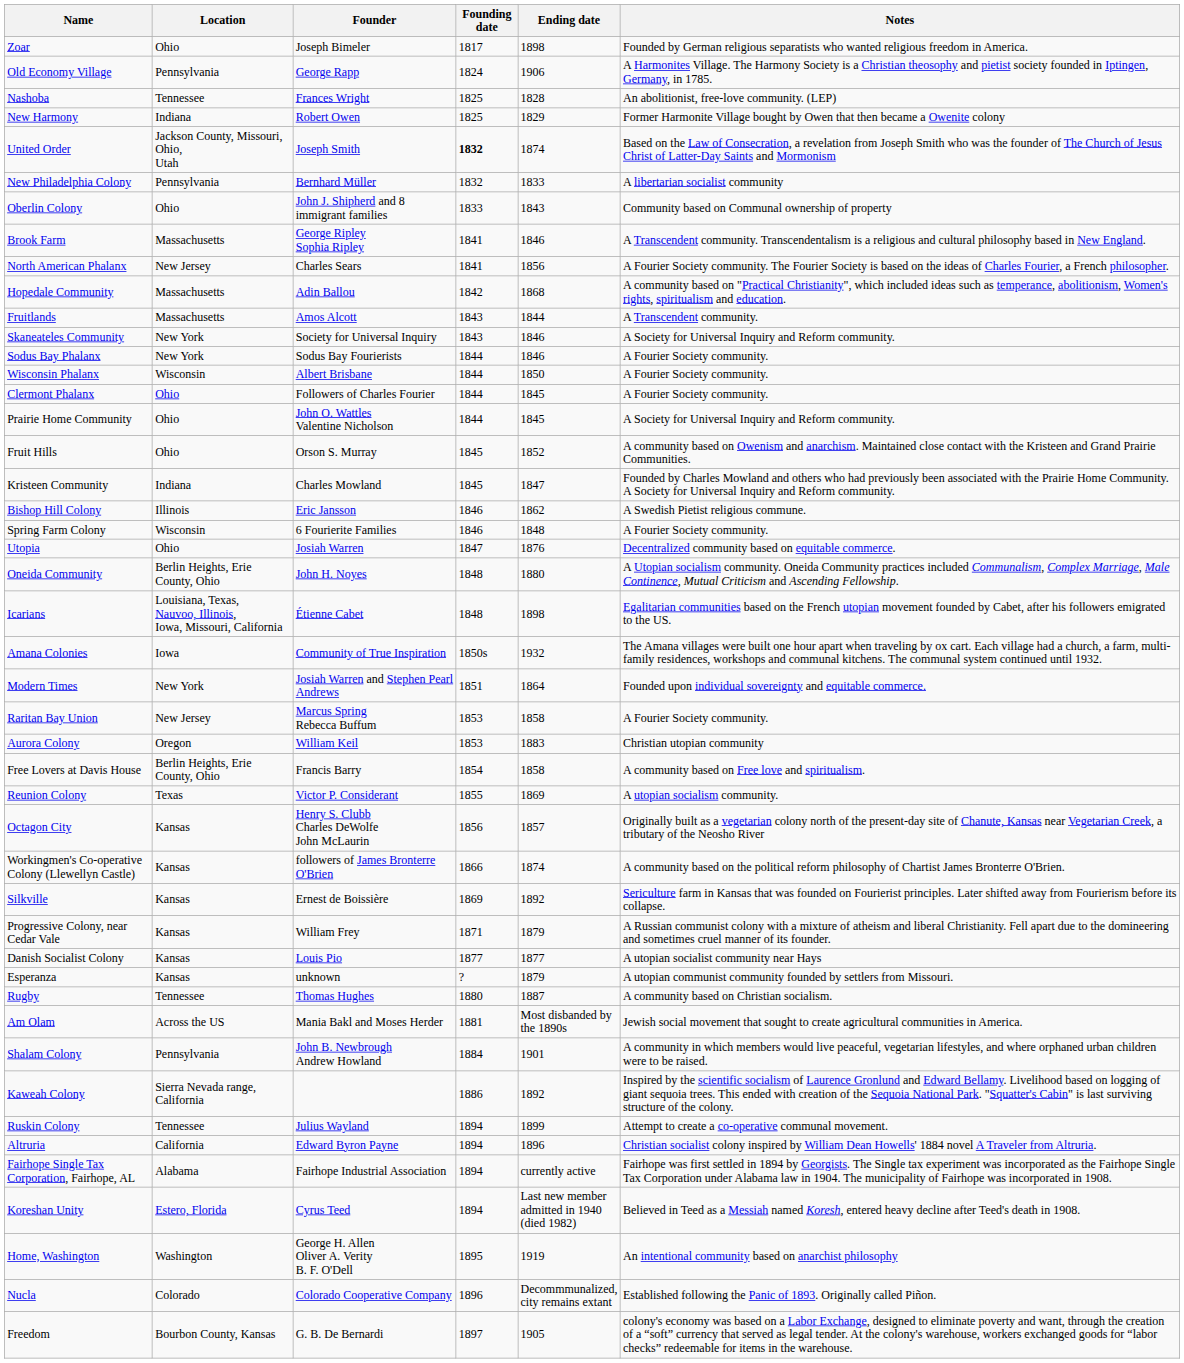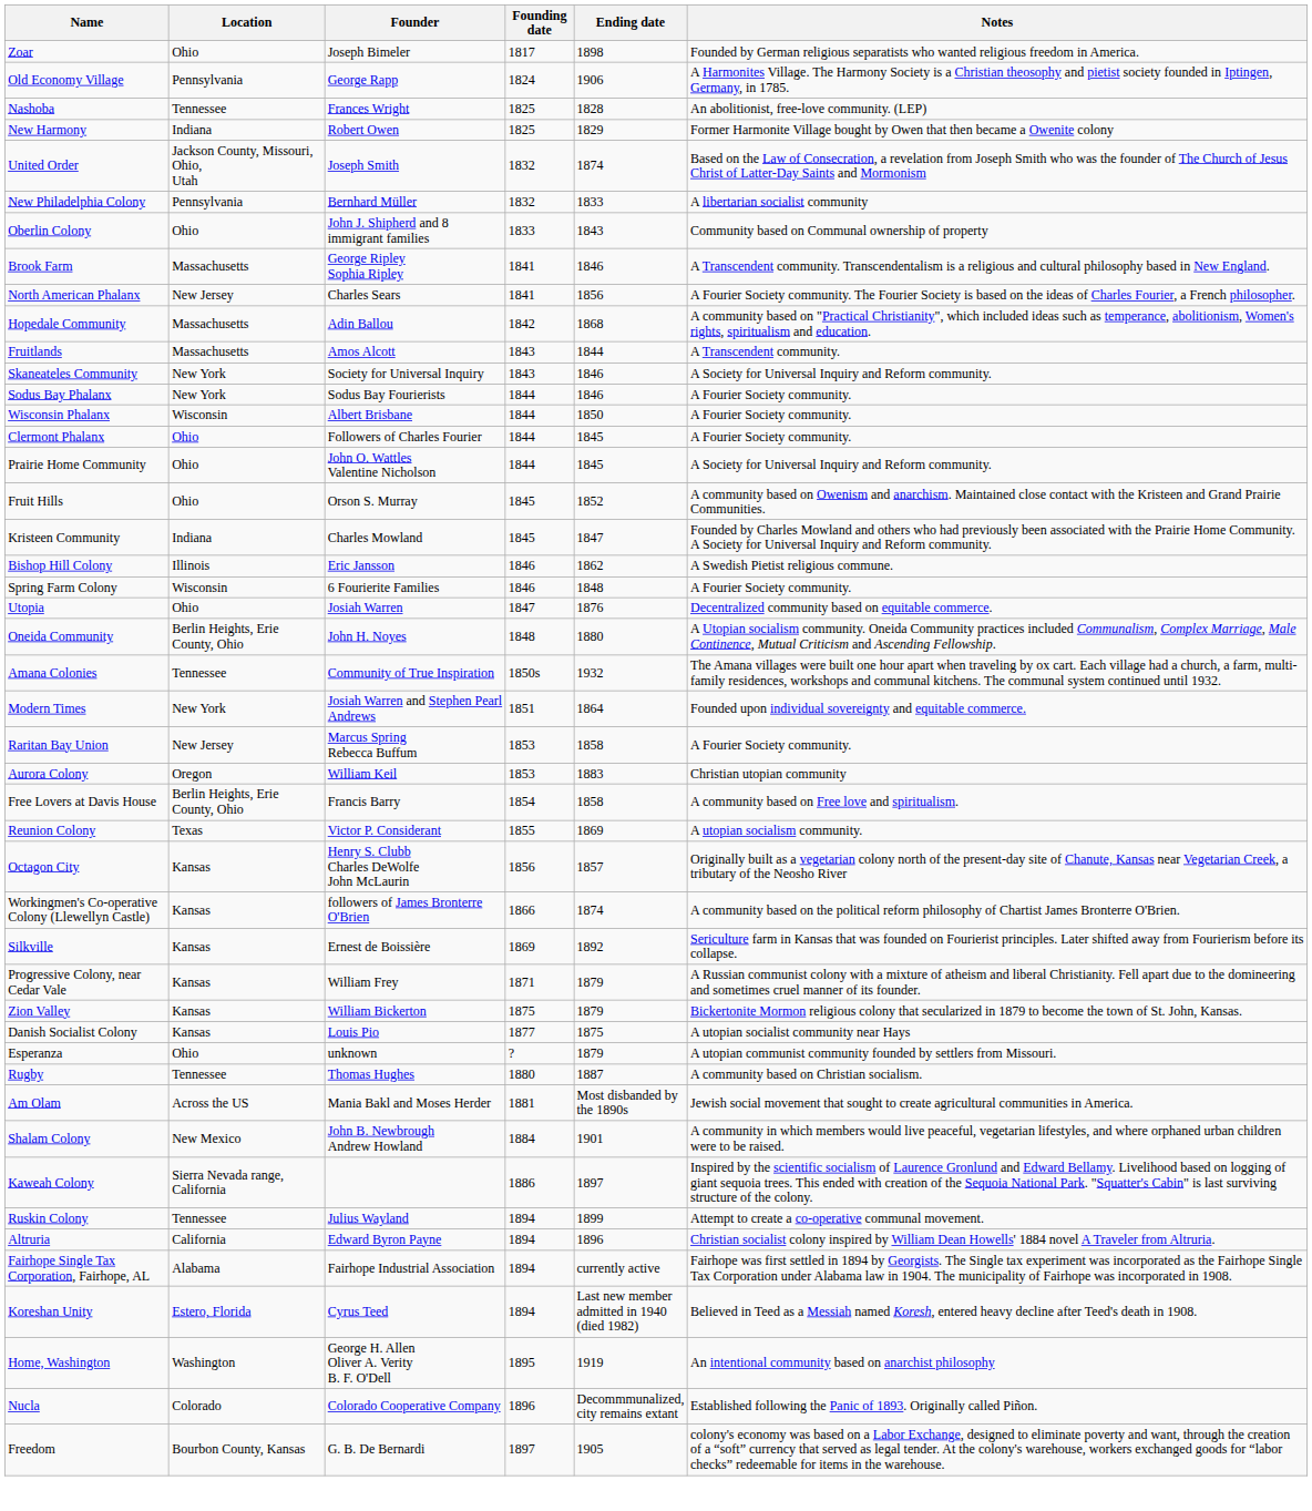United Order | Founding date: bold -> normal
- row: Icarians | Louisiana, Texas, Nauvoo, Illinois, Iowa, Missouri, California | Étienne Cabet | 1848 | 1898 | Egalitarian communities based on the French utopian movement founded by Cabet, after his followers emigrated to the US.
Amana Colonies | Location: Iowa -> Tennessee
+ row: Zion Valley | Kansas | William Bickerton | 1875 | 1879 | Bickertonite Mormon religious colony that secularized in 1879 to become the town of St. John, Kansas.
Danish Socialist Colony | Ending date: 1877 -> 1875
Esperanza | Location: Kansas -> Ohio
Shalam Colony | Location: Pennsylvania -> New Mexico
Kaweah Colony | Ending date: 1892 -> 1897
